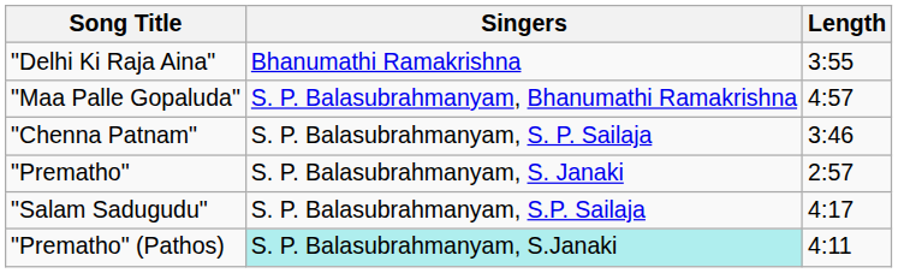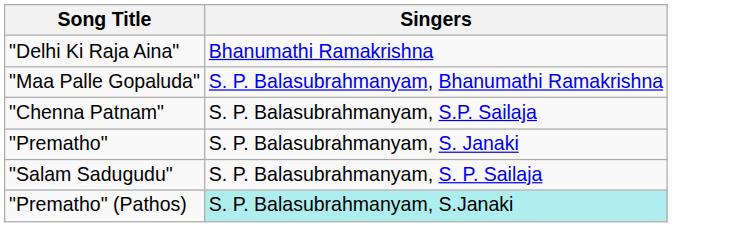- column: Length | 3:55 | 4:57 | 3:46 | 2:57 | 4:17 | 4:11
"Chenna Patnam" | Singers: S. P. Balasubrahmanyam, S. P. Sailaja -> S. P. Balasubrahmanyam, S.P. Sailaja
"Salam Sadugudu" | Singers: S. P. Balasubrahmanyam, S.P. Sailaja -> S. P. Balasubrahmanyam, S. P. Sailaja
